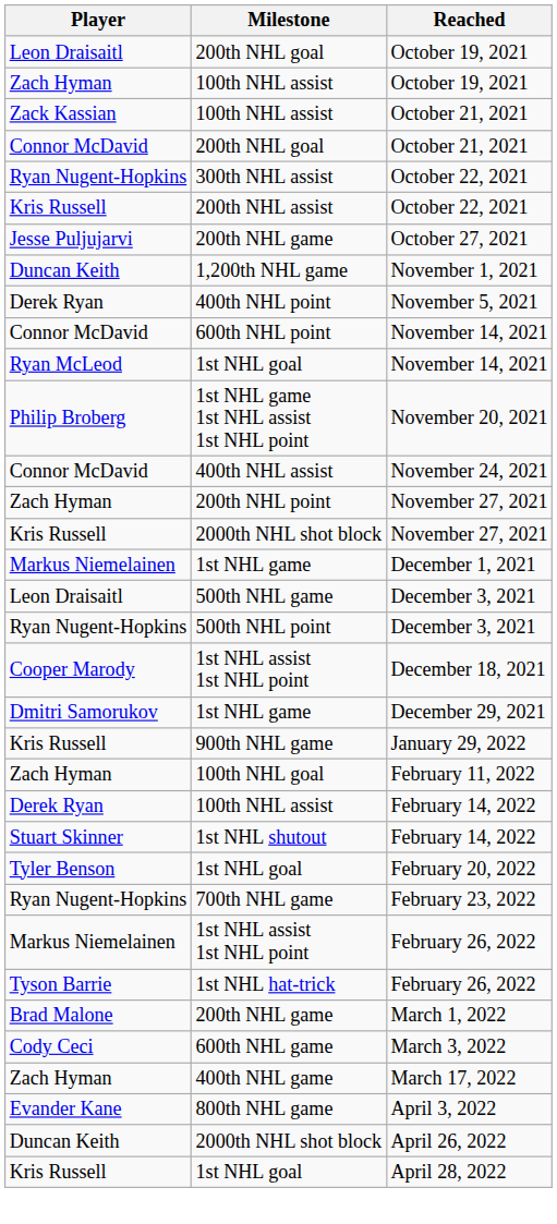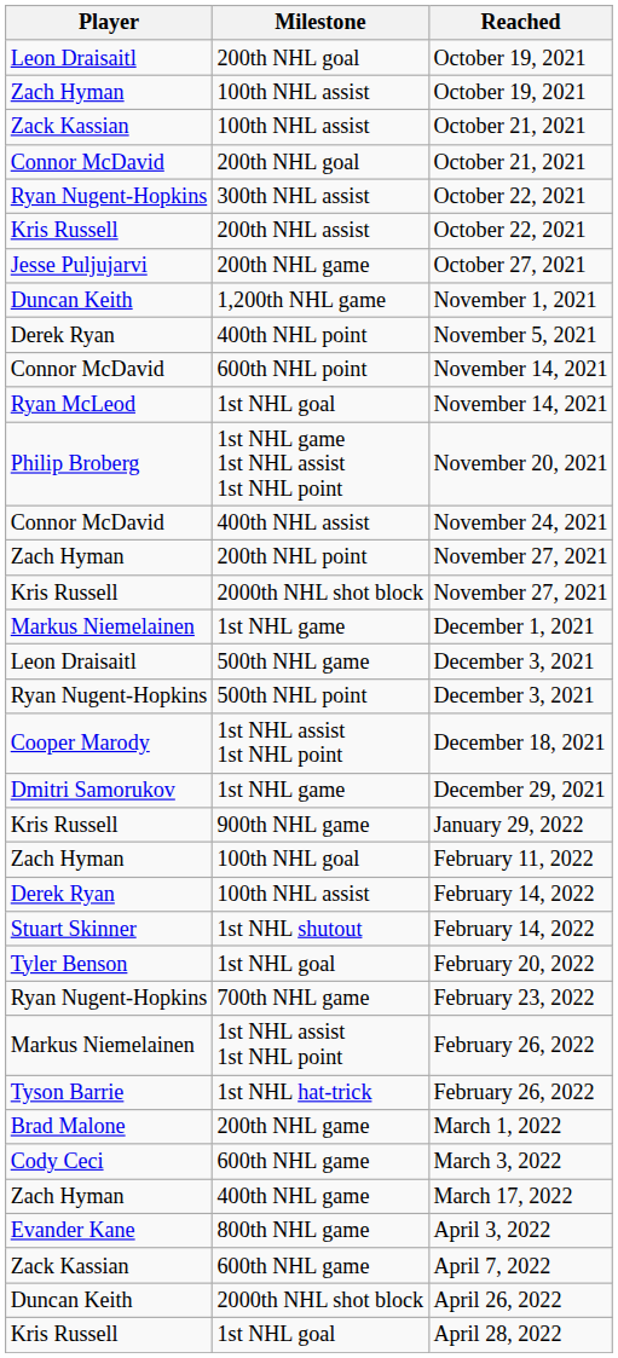+ row: Zack Kassian | 600th NHL game | April 7, 2022
